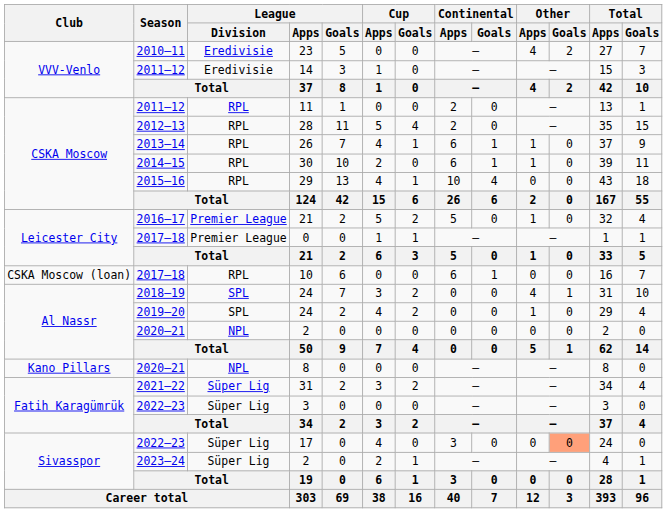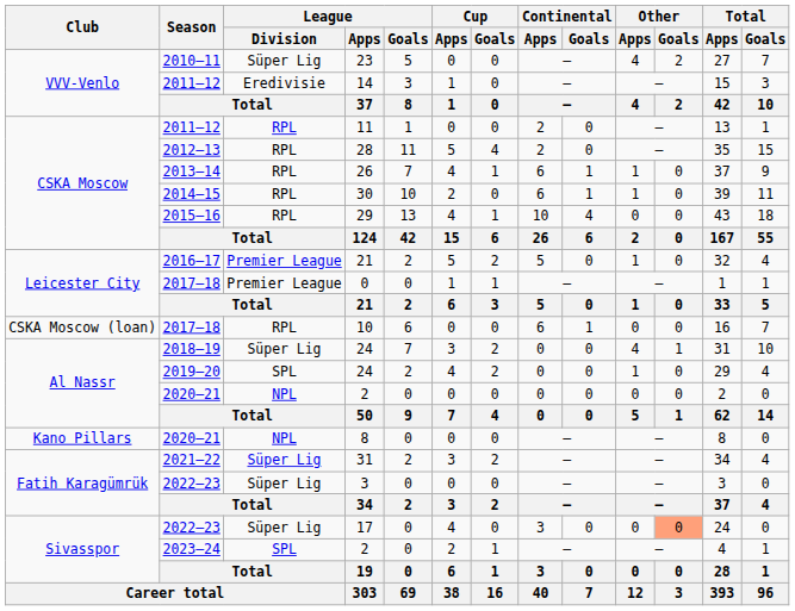23 | League / Division: Eredivisie -> Süper Lig
2018–19 / 24 | League / Division: SPL -> Süper Lig
2023–24 / 2 | League / Division: Süper Lig -> SPL
